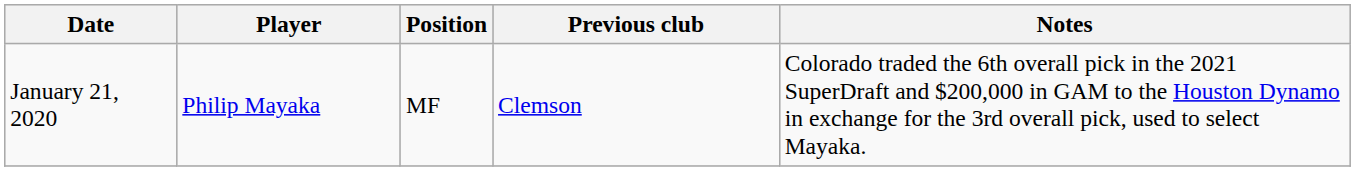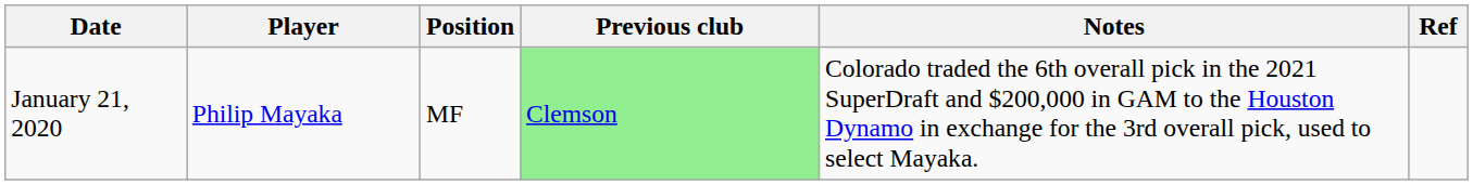+ column: Ref
January 21, 2020 | Previous club: no background -> lightgreen background
